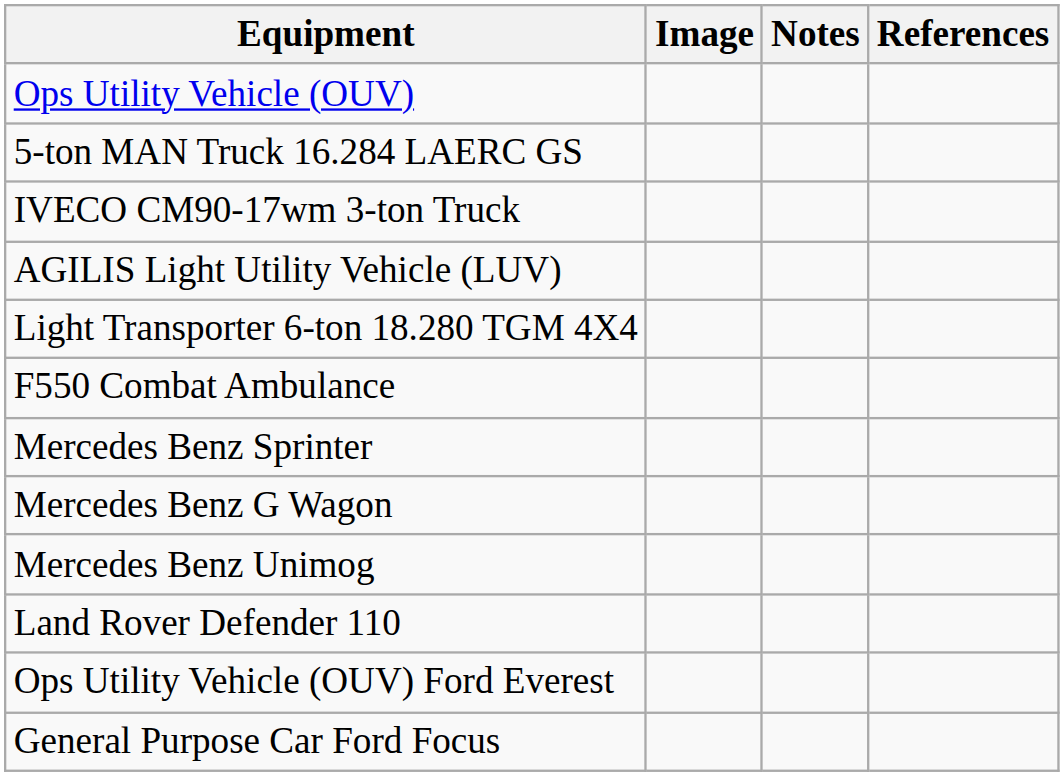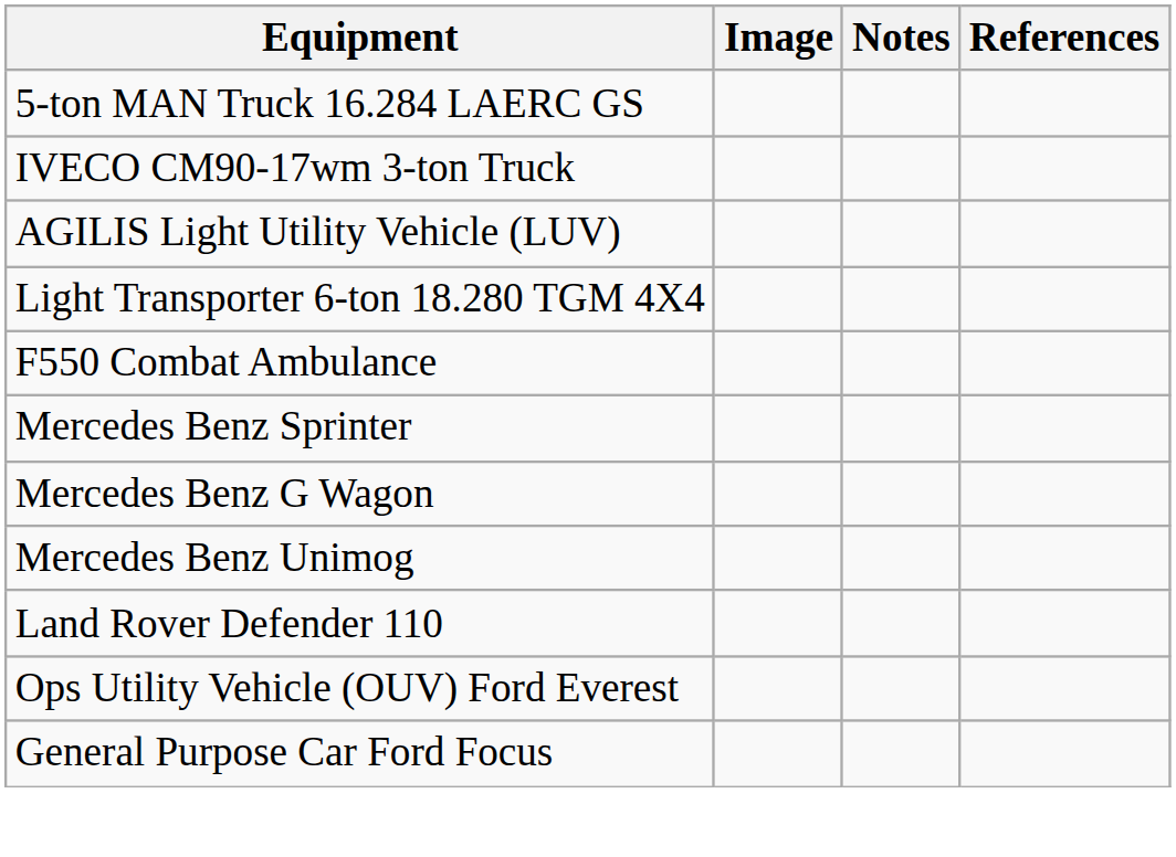- row: Ops Utility Vehicle (OUV)
